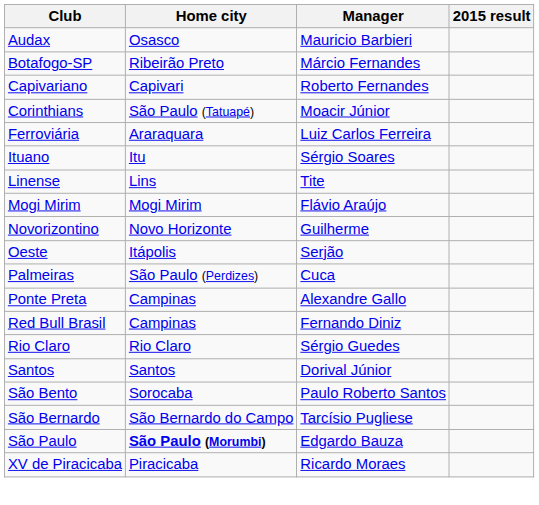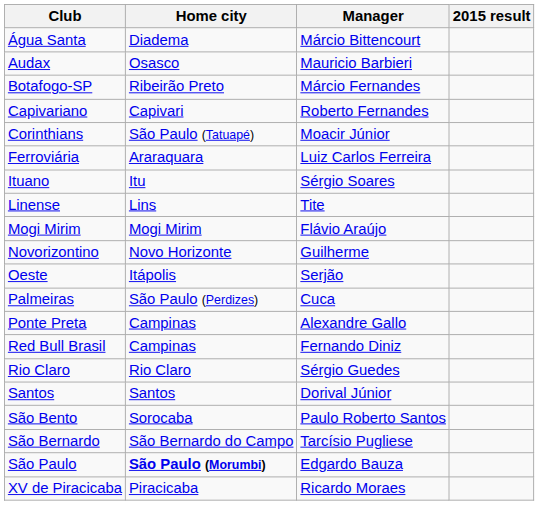+ row: Água Santa | Diadema | Márcio Bittencourt
